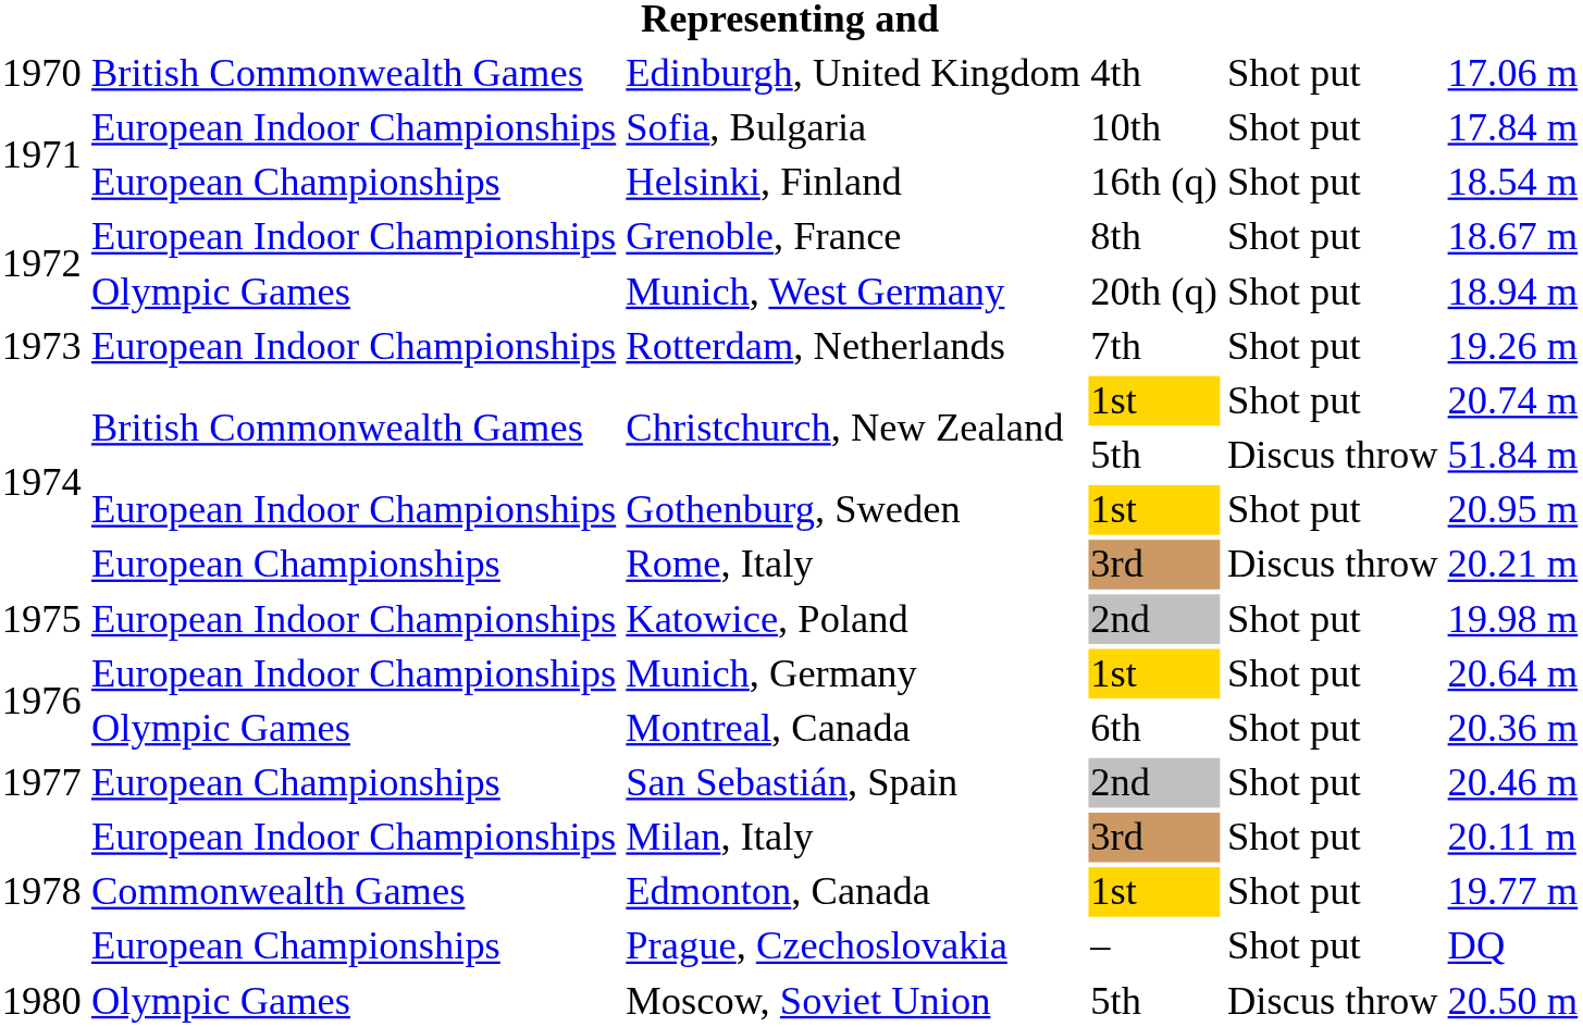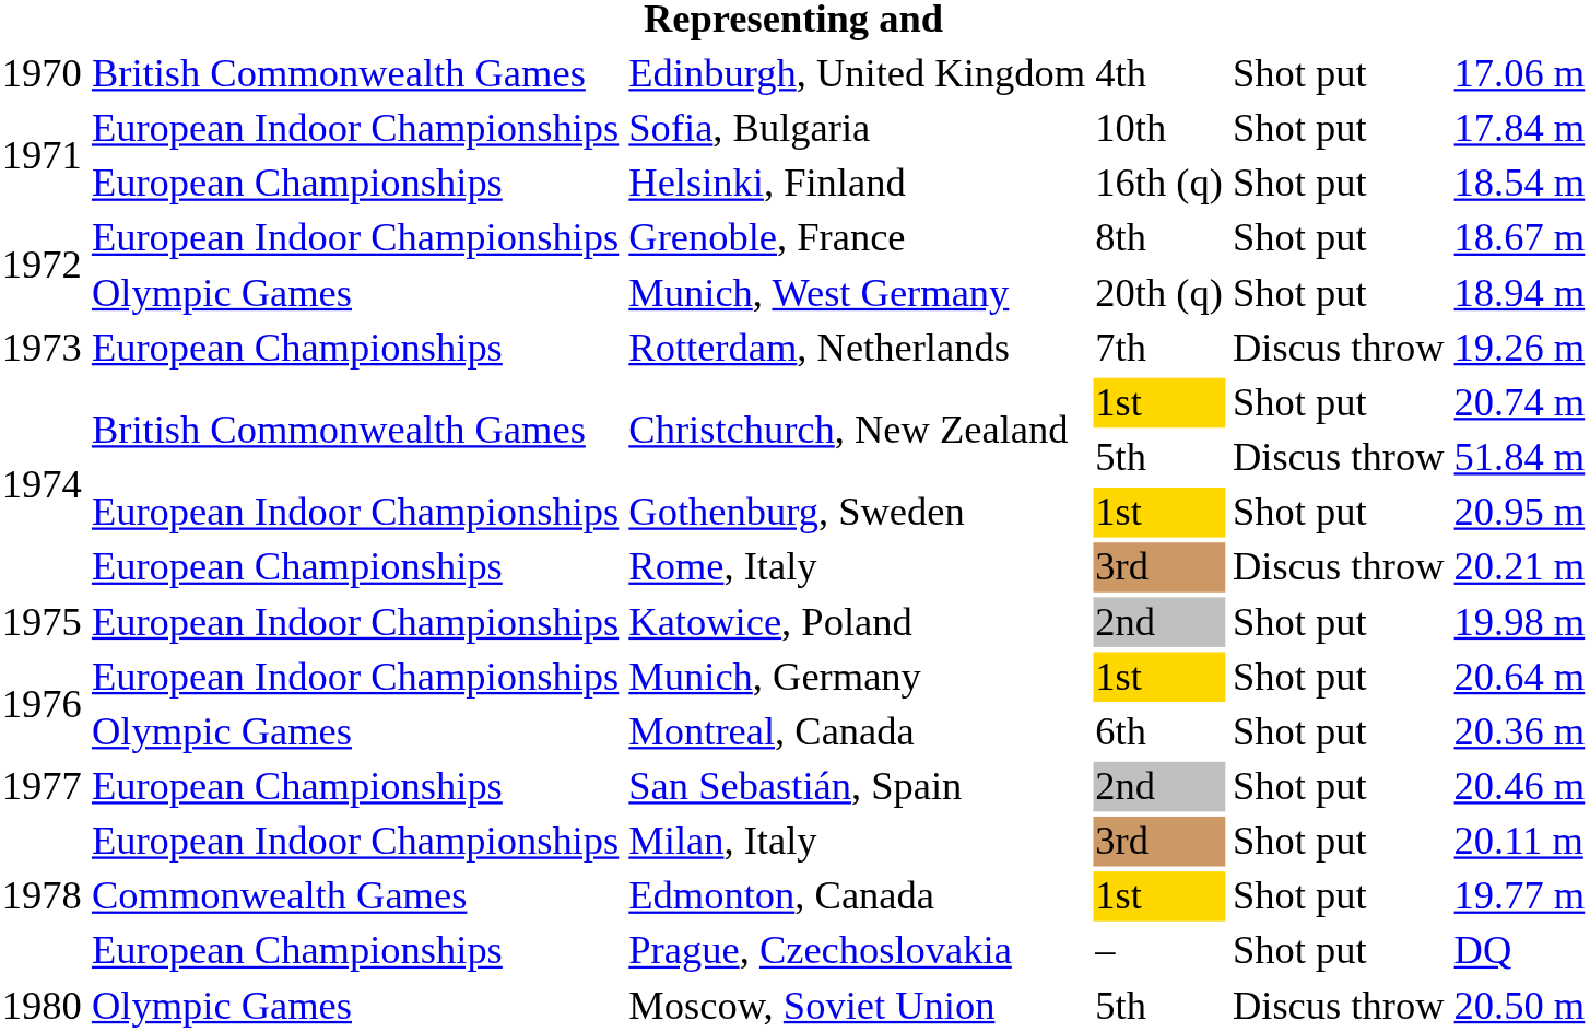Rotterdam, Netherlands | column 2: European Indoor Championships -> European Championships
Rotterdam, Netherlands | column 5: Shot put -> Discus throw
